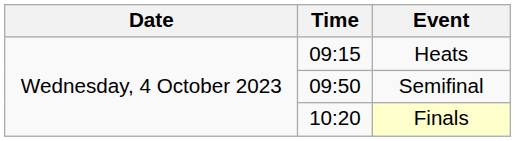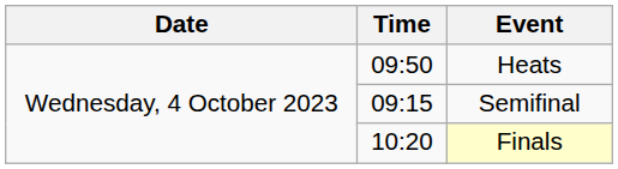Heats | Time: 09:15 -> 09:50
Semifinal | Time: 09:50 -> 09:15
